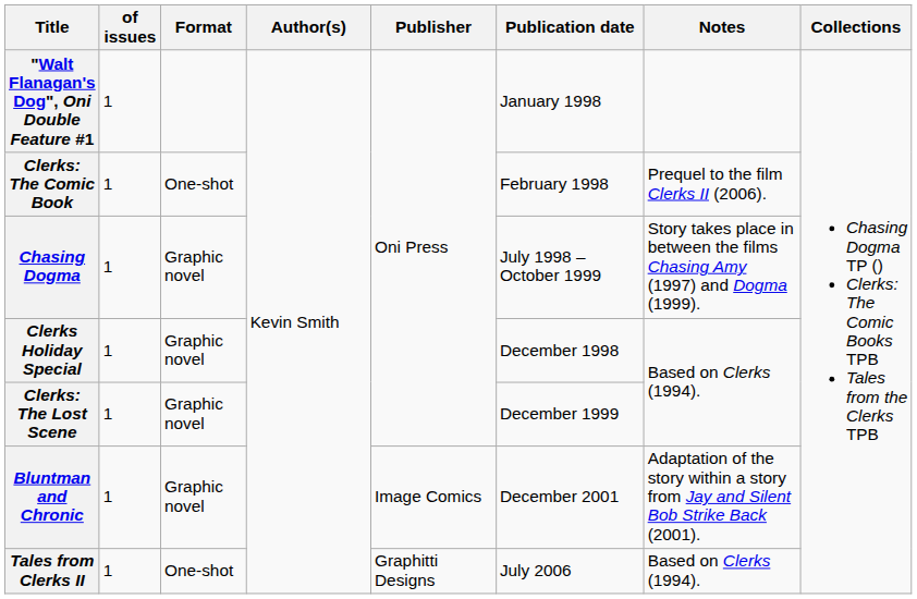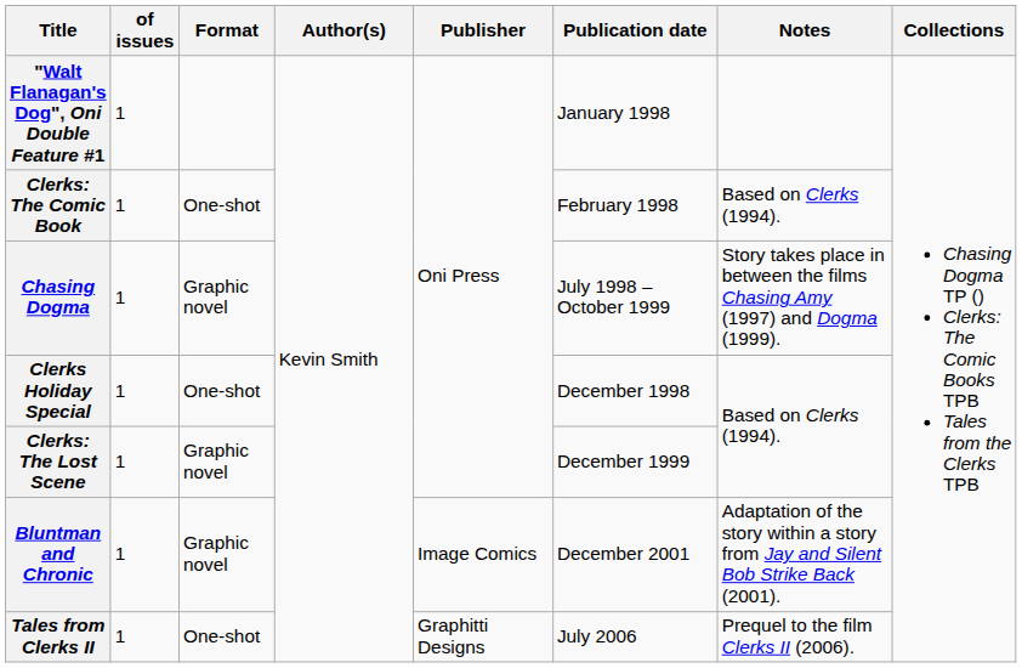Clerks: The Comic Book | Notes: Prequel to the film Clerks II (2006). -> Based on Clerks (1994).
Clerks Holiday Special | Format: Graphic novel -> One-shot
Tales from Clerks II | Notes: Based on Clerks (1994). -> Prequel to the film Clerks II (2006).
